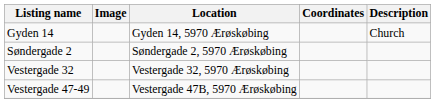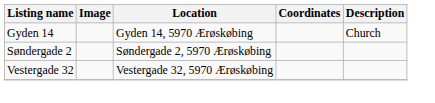- row: Vestergade 47-49 | Vestergade 47B, 5970 Ærøskøbing
